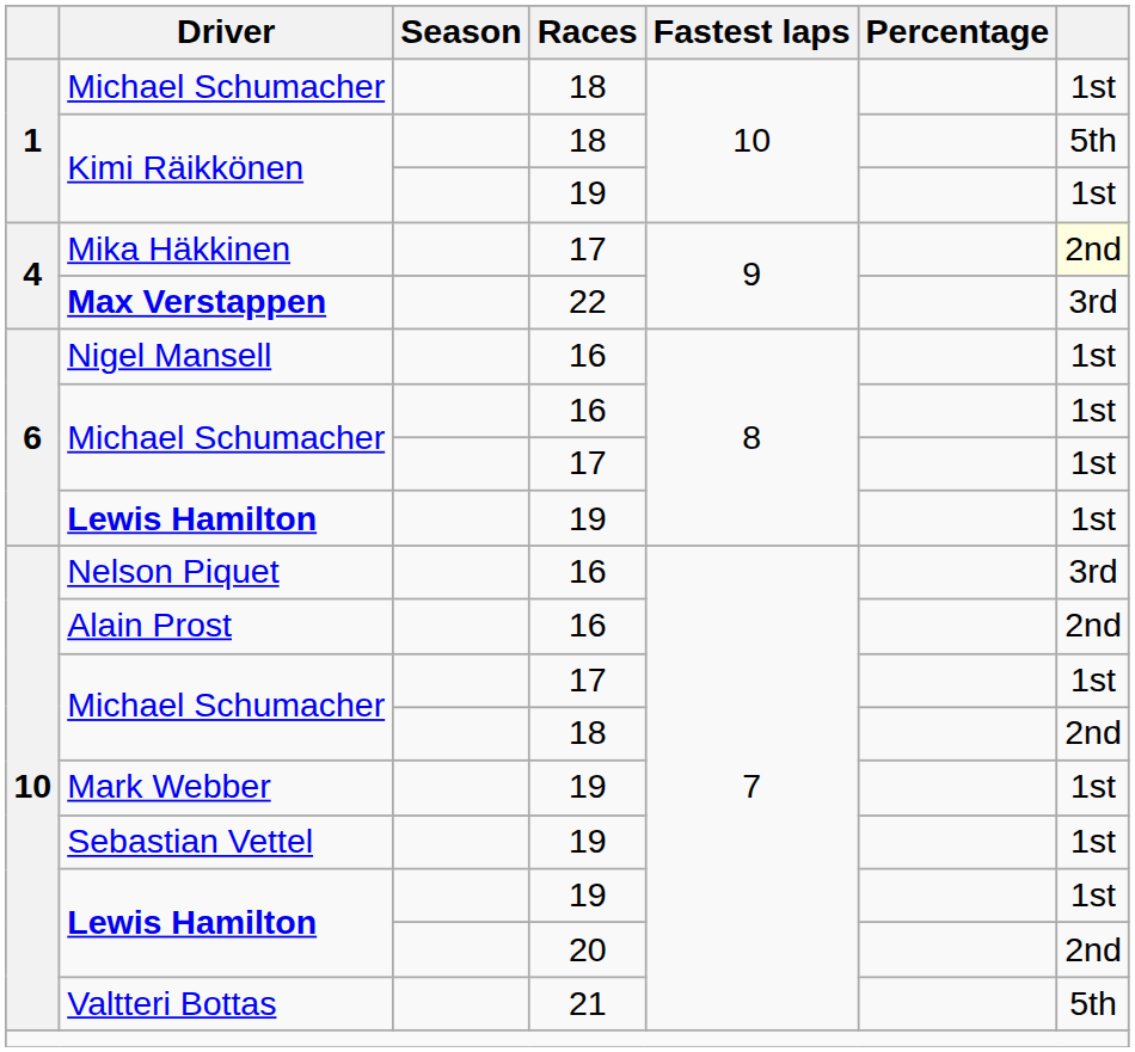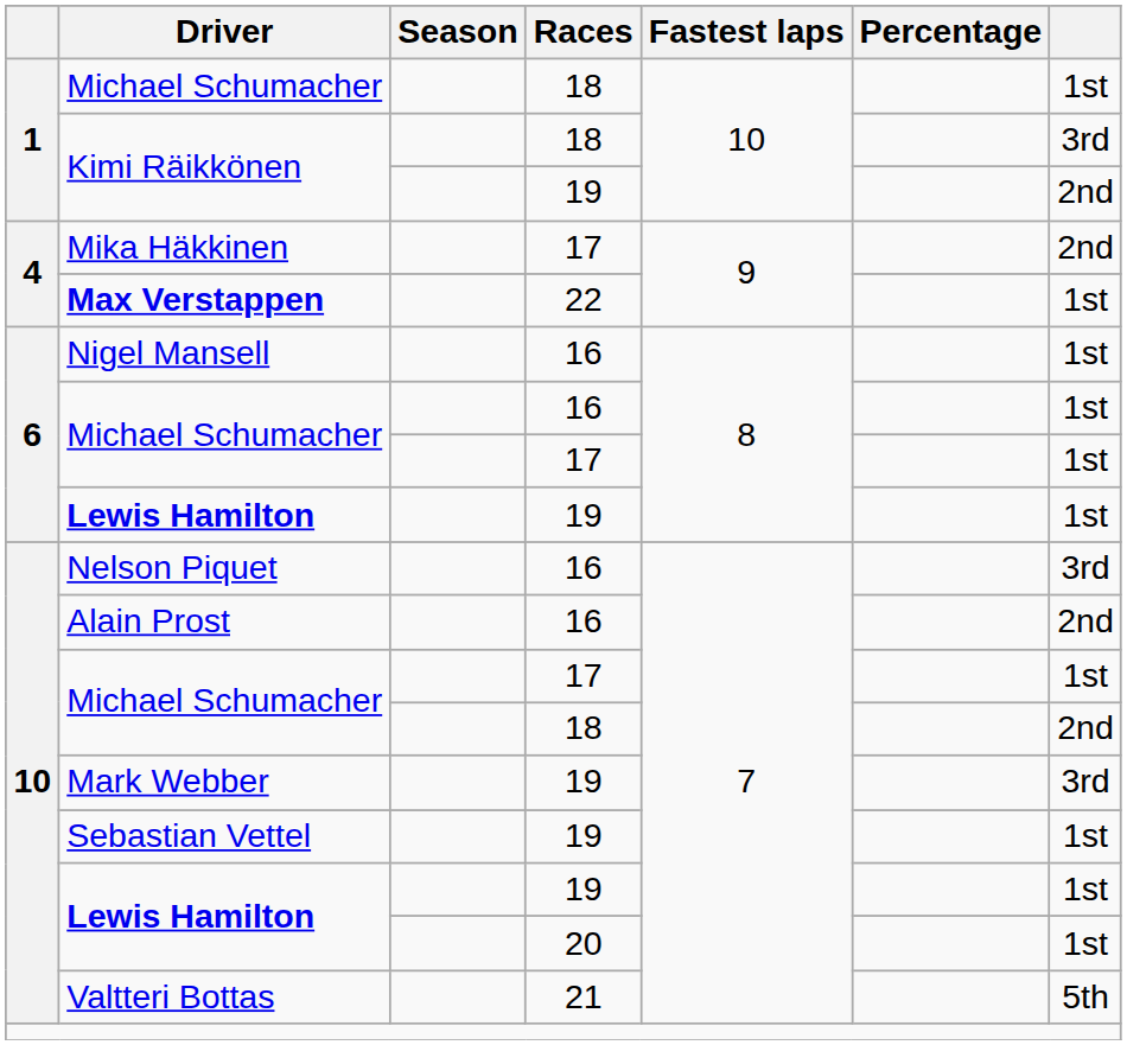Kimi Räikkönen / 18 | column 7: 5th -> 3rd
Kimi Räikkönen / 19 | column 7: 1st -> 2nd
Mika Häkkinen | column 7: lightyellow background -> no background
Max Verstappen | column 7: 3rd -> 1st
Mark Webber | column 7: 1st -> 3rd
Lewis Hamilton / 20 | column 7: 2nd -> 1st
